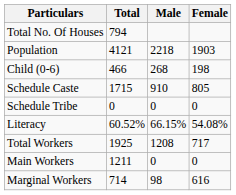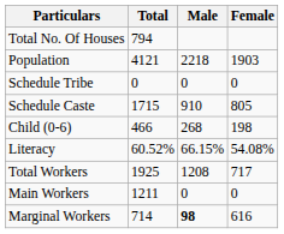rows swapped: Child (0-6) <-> Schedule Tribe
Marginal Workers | Male: normal -> bold
